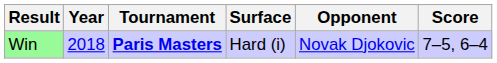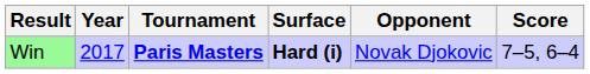Win | Year: 2018 -> 2017
Win | Surface: normal -> bold
